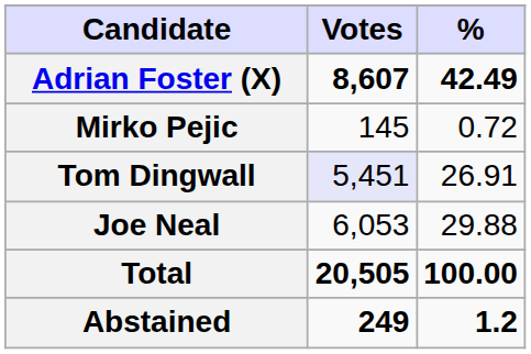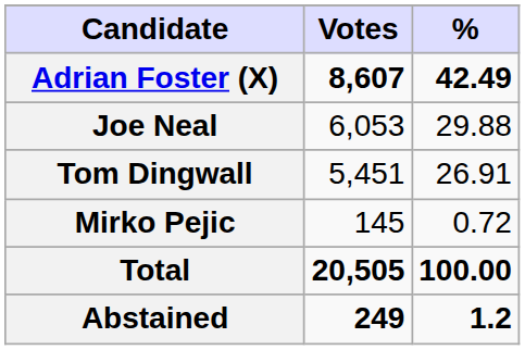rows swapped: Joe Neal <-> Mirko Pejic
Tom Dingwall | Votes: lavender background -> no background
